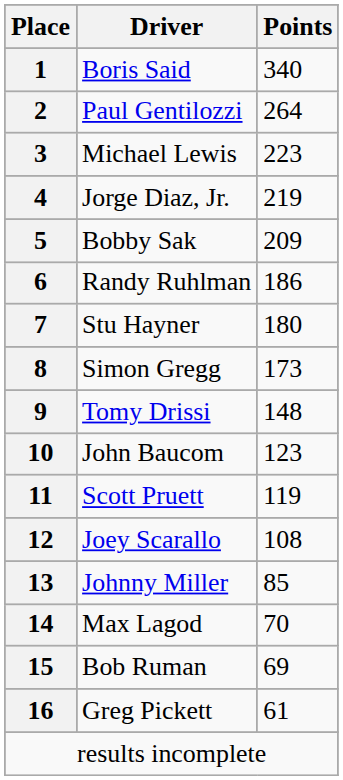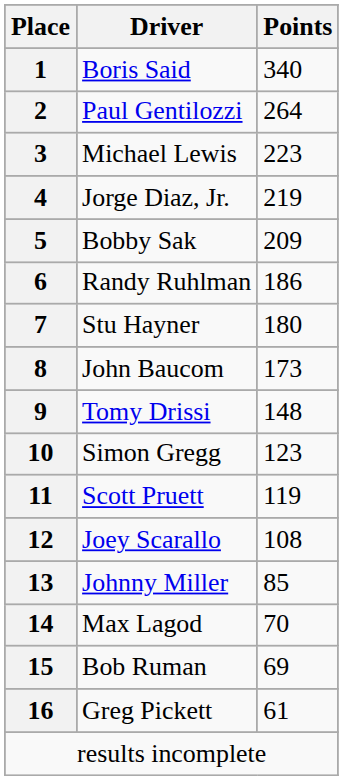8 | Driver: Simon Gregg -> John Baucom
10 | Driver: John Baucom -> Simon Gregg
